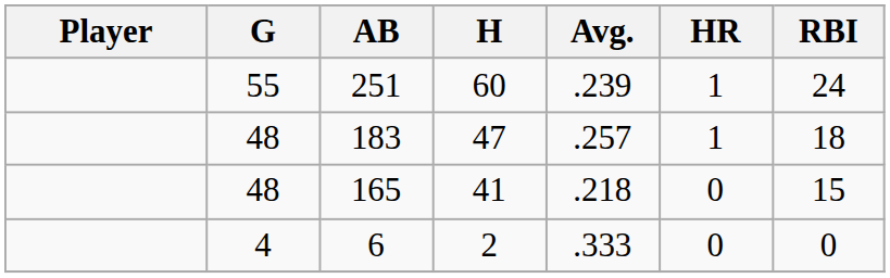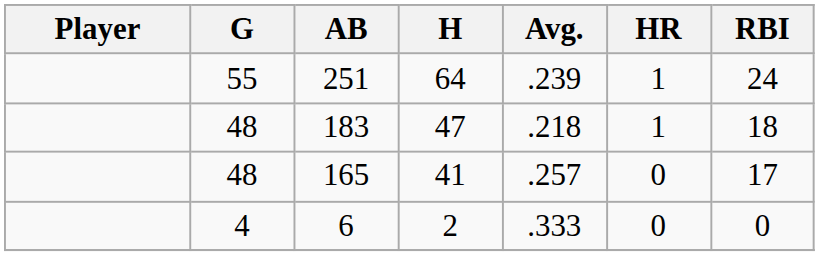251 | H: 60 -> 64
183 | Avg.: .257 -> .218
165 | Avg.: .218 -> .257
165 | RBI: 15 -> 17
